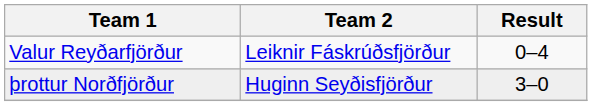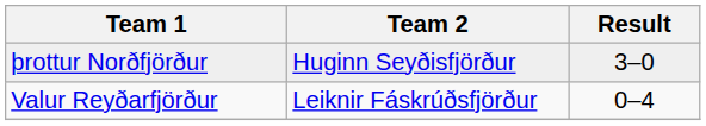rows swapped: Valur Reyðarfjörður <-> þrottur Norðfjörður
